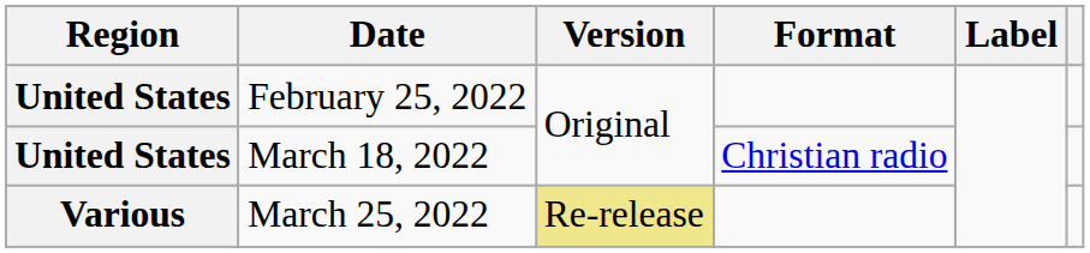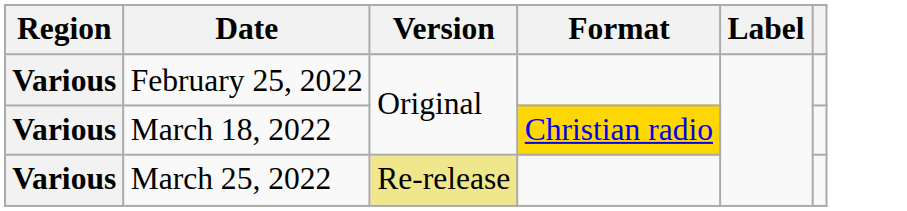February 25, 2022 | Region: United States -> Various
March 18, 2022 | Region: United States -> Various
March 18, 2022 | Format: no background -> gold background
